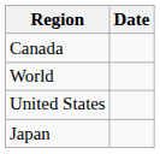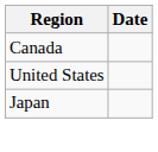- row: World
